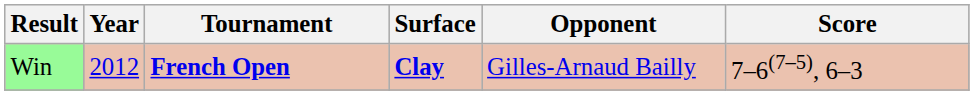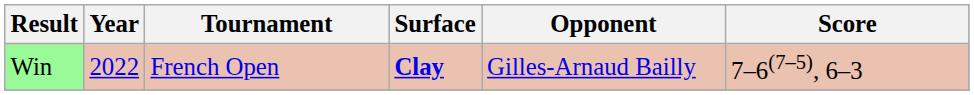Win | Year: 2012 -> 2022
Win | Tournament: bold -> normal
